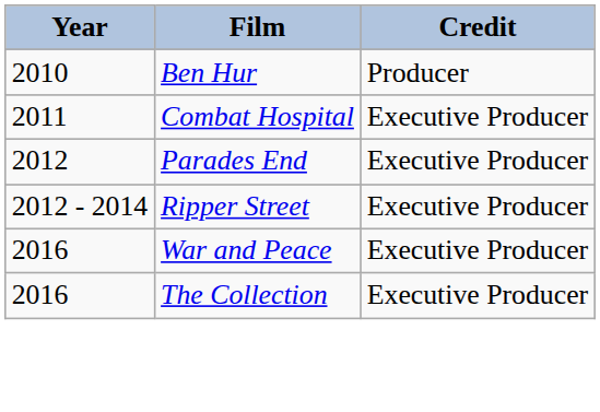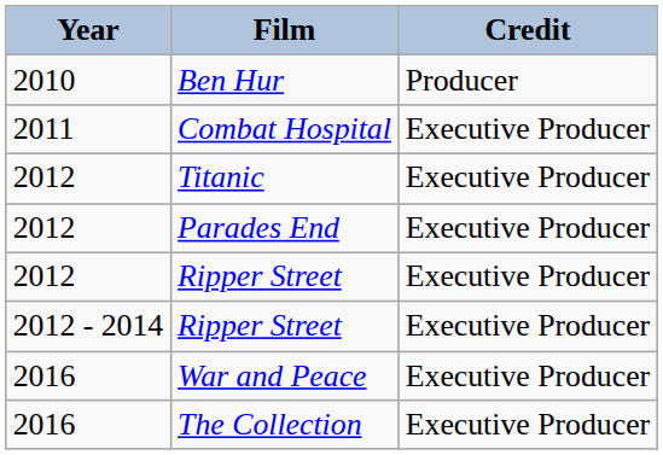+ row: 2012 | Titanic | Executive Producer
+ row: 2012 | Ripper Street | Executive Producer
